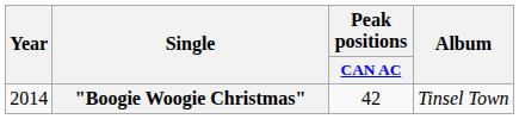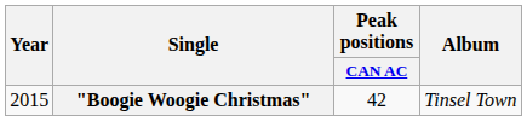"Boogie Woogie Christmas" | Year: 2014 -> 2015
